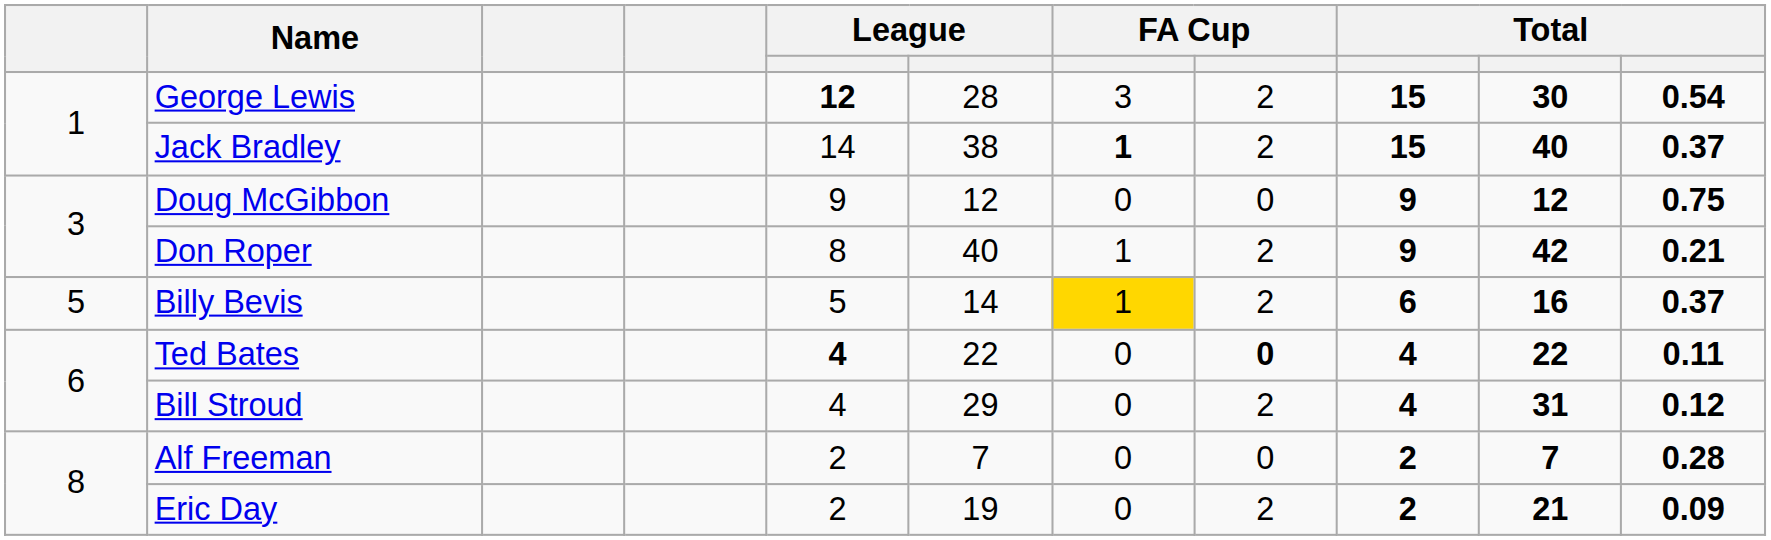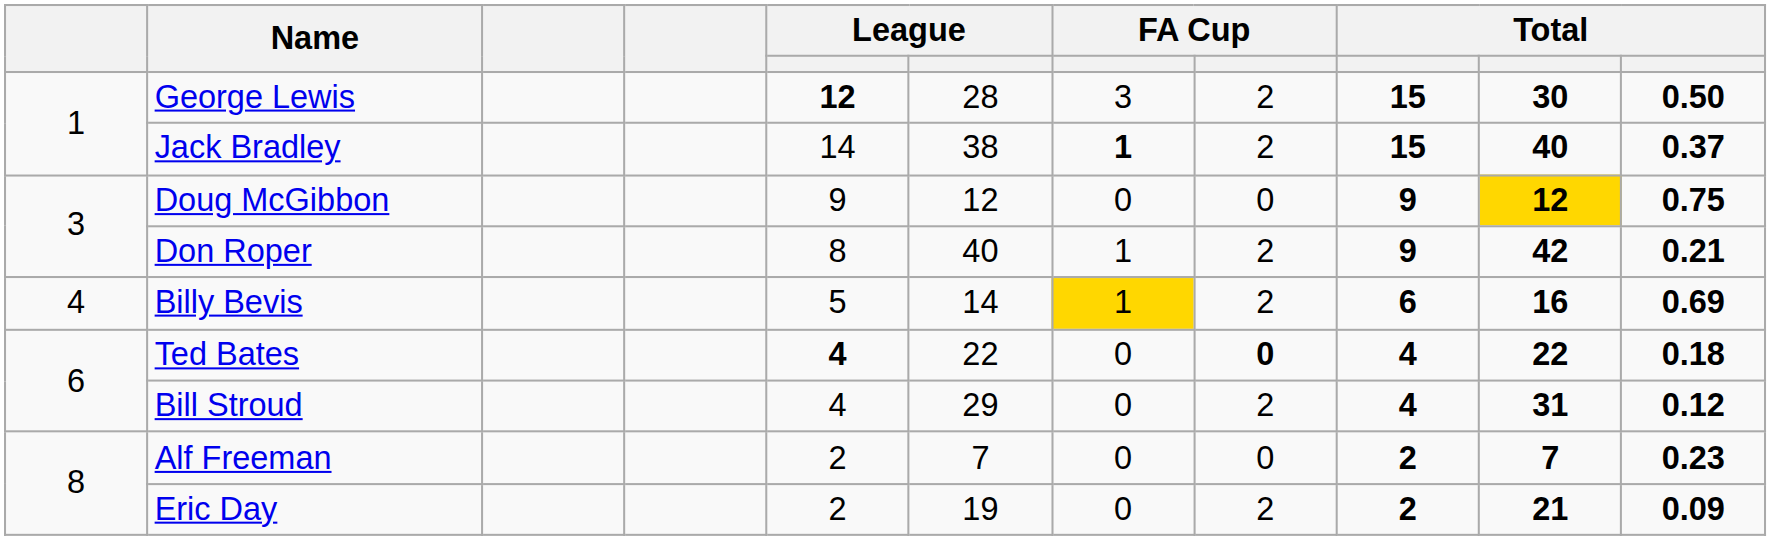George Lewis | column 11: 0.54 -> 0.50
Doug McGibbon | column 10: no background -> gold background
Billy Bevis | column 1: 5 -> 4
Billy Bevis | column 11: 0.37 -> 0.69
Ted Bates | column 11: 0.11 -> 0.18
Alf Freeman | column 11: 0.28 -> 0.23
